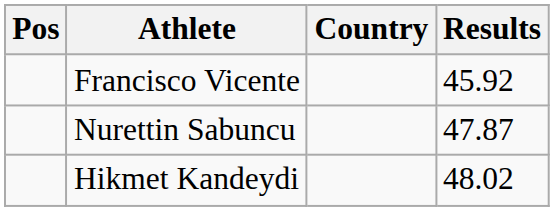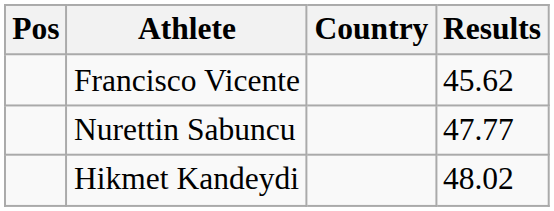Francisco Vicente | Results: 45.92 -> 45.62
Nurettin Sabuncu | Results: 47.87 -> 47.77
